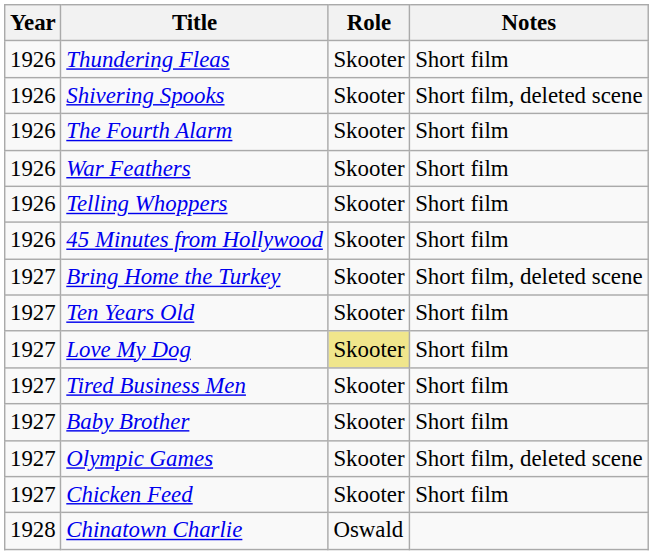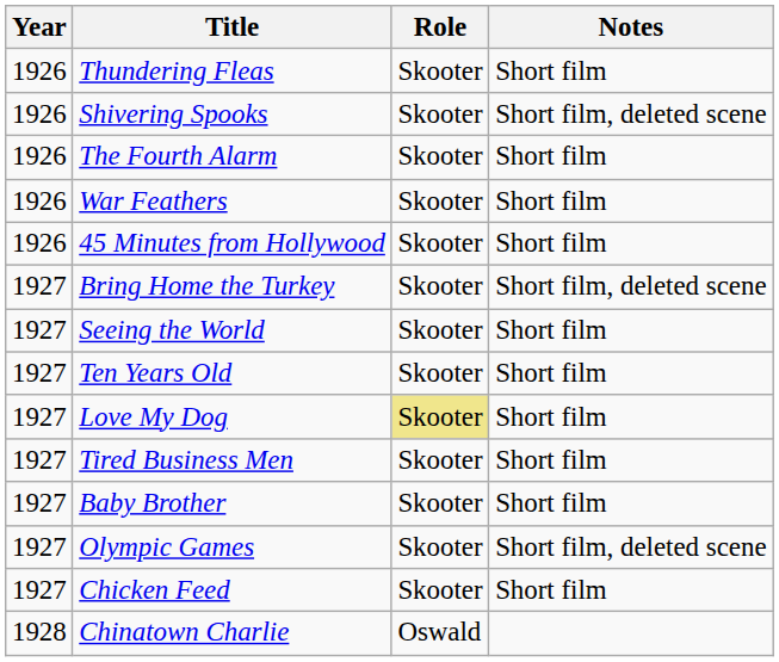- row: 1926 | Telling Whoppers | Skooter | Short film
+ row: 1927 | Seeing the World | Skooter | Short film
